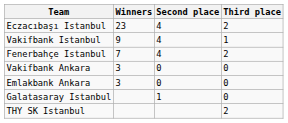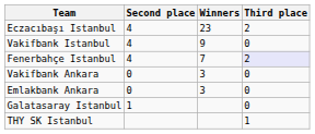columns swapped: Winners <-> Second place
Vakifbank Istanbul | Third place: 1 -> 0
Fenerbahçe Istanbul | Third place: no background -> lavender background
THY SK Istanbul | Third place: 2 -> 1
